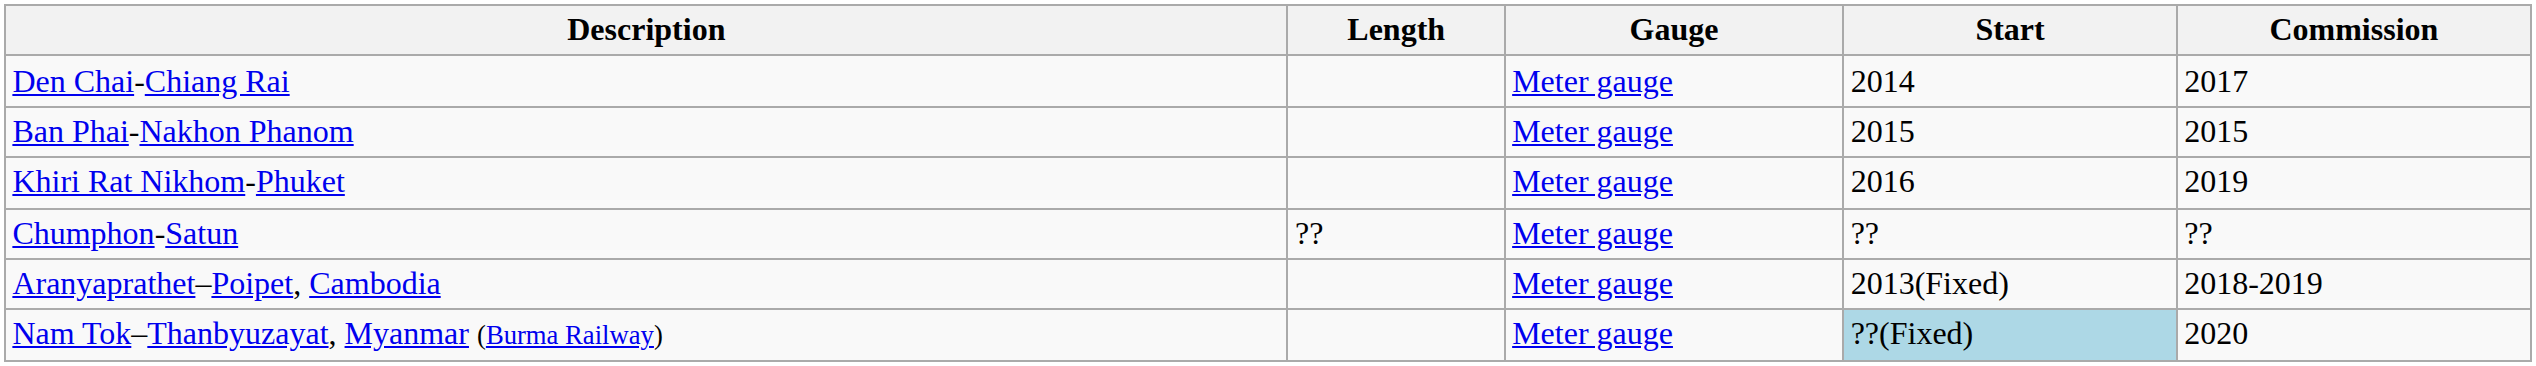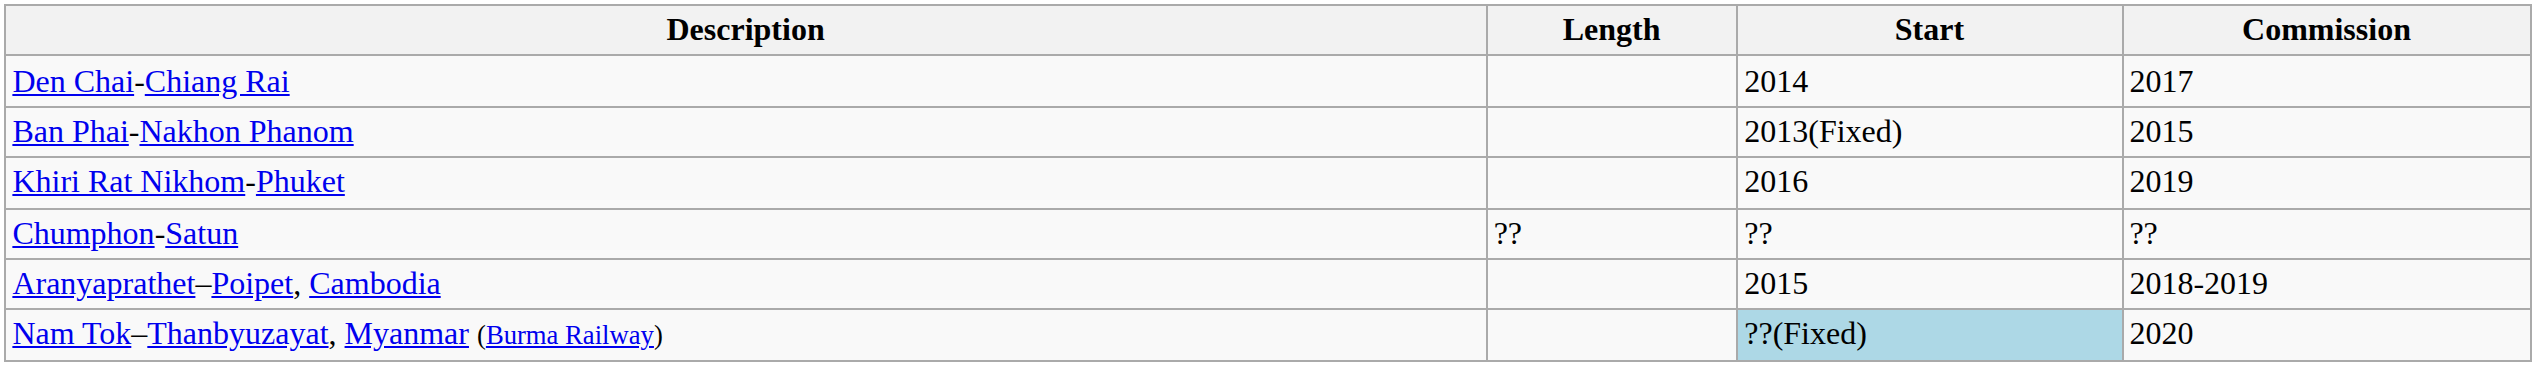- column: Gauge | Meter gauge | Meter gauge | Meter gauge | Meter gauge | Meter gauge | Meter gauge
Ban Phai-Nakhon Phanom | Start: 2015 -> 2013(Fixed)
Aranyaprathet–Poipet, Cambodia | Start: 2013(Fixed) -> 2015
